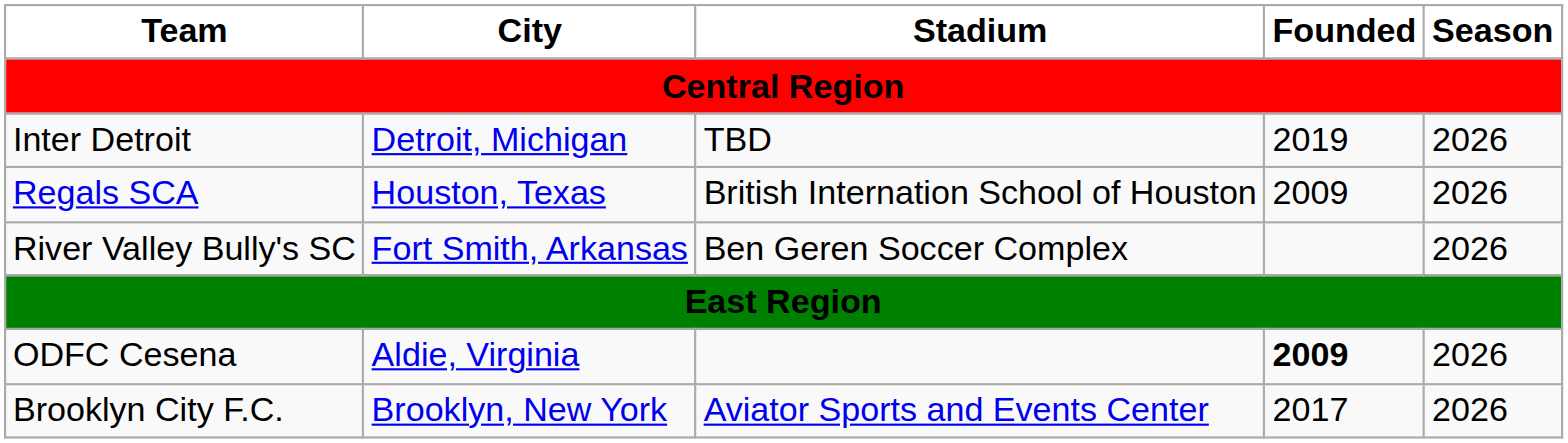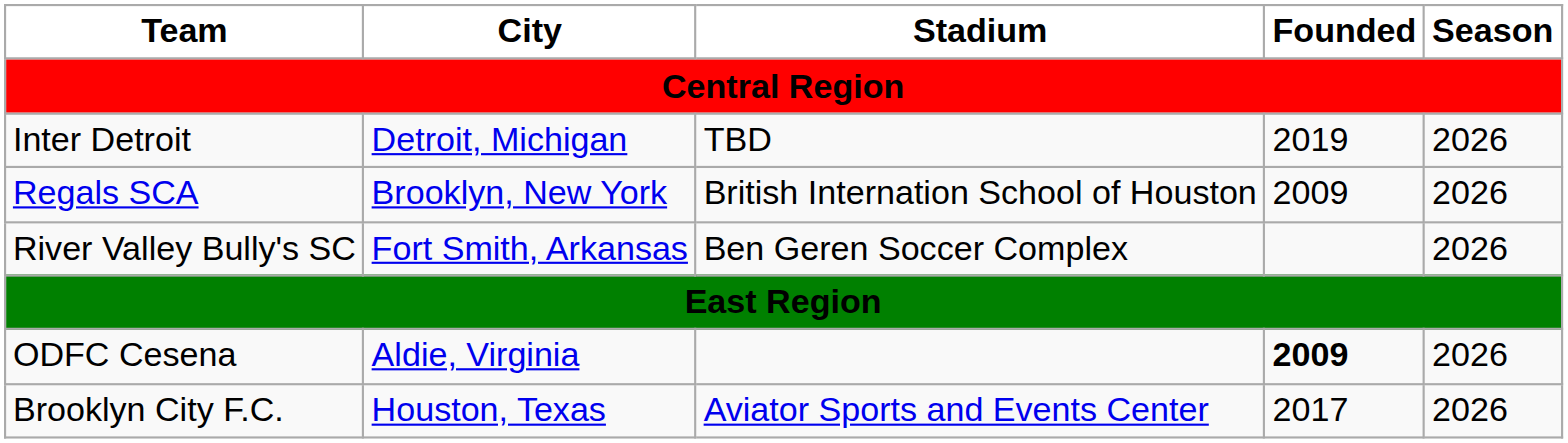Regals SCA | City: Houston, Texas -> Brooklyn, New York
Brooklyn City F.C. | City: Brooklyn, New York -> Houston, Texas
